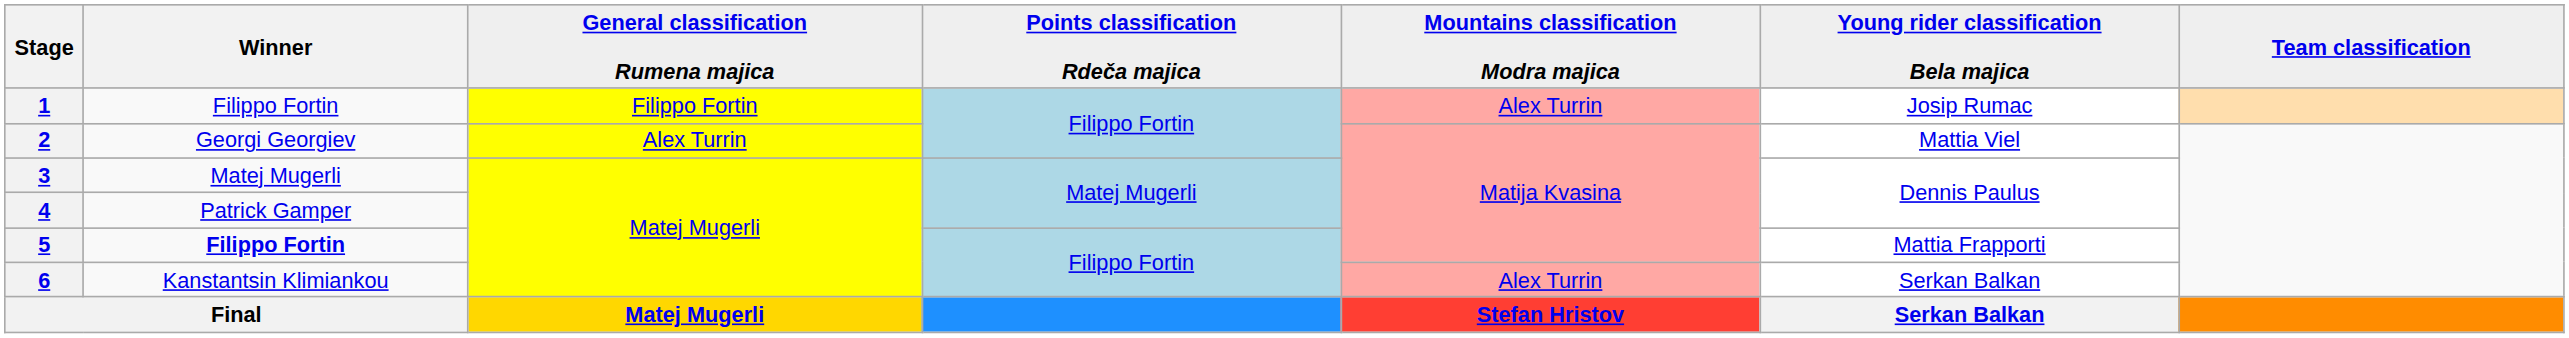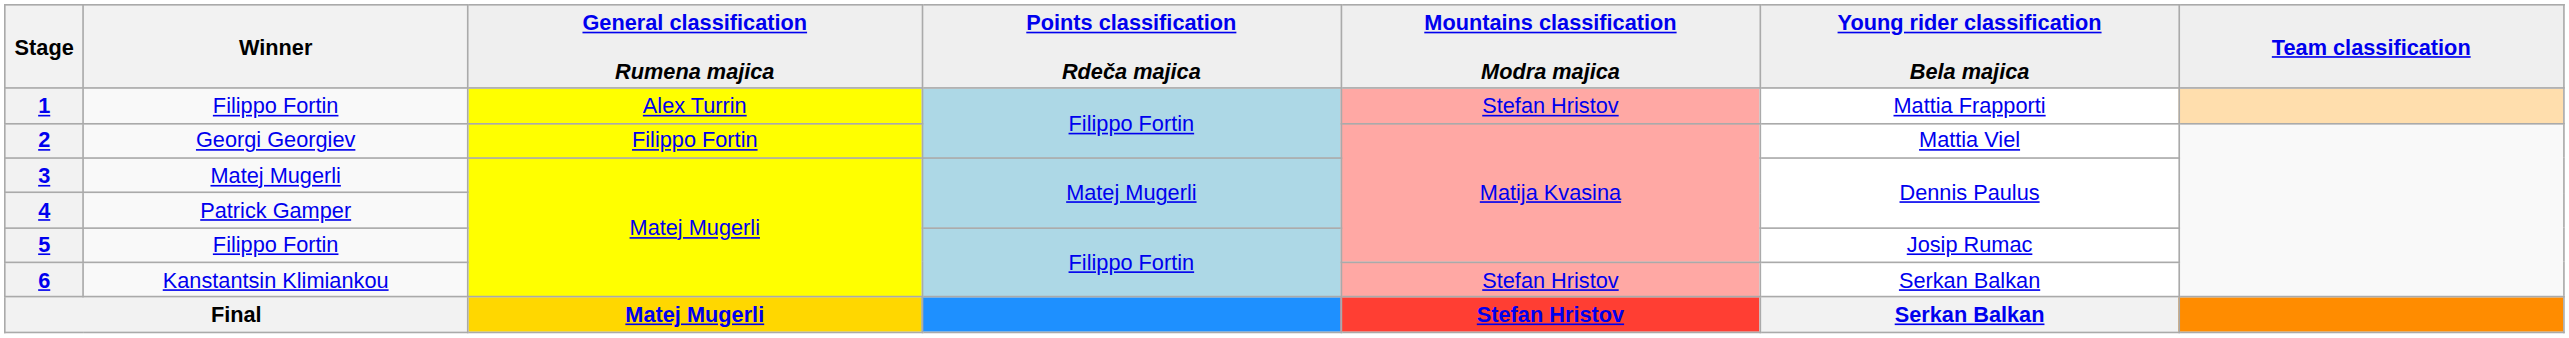1 | General classification Rumena majica: Filippo Fortin -> Alex Turrin
1 | Mountains classification Modra majica: Alex Turrin -> Stefan Hristov
1 | Young rider classification Bela majica: Josip Rumac -> Mattia Frapporti
2 | General classification Rumena majica: Alex Turrin -> Filippo Fortin
5 | Winner: bold -> normal
5 | Young rider classification Bela majica: Mattia Frapporti -> Josip Rumac
6 | Mountains classification Modra majica: Alex Turrin -> Stefan Hristov
